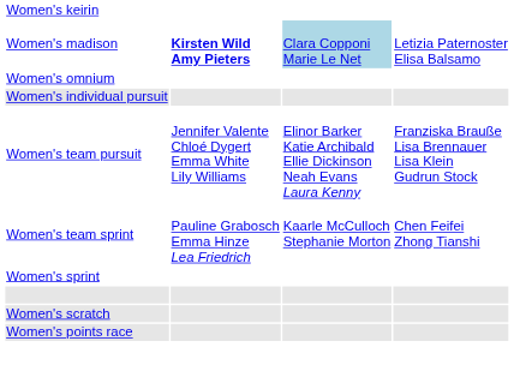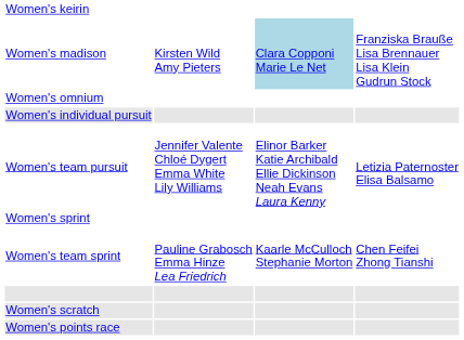Women's madison | column 2: bold -> normal
Women's madison | column 4: Letizia Paternoster Elisa Balsamo -> Franziska Brauße Lisa Brennauer Lisa Klein Gudrun Stock
Women's team pursuit | column 4: Franziska Brauße Lisa Brennauer Lisa Klein Gudrun Stock -> Letizia Paternoster Elisa Balsamo
rows swapped: Women's sprint <-> Women's team sprint
